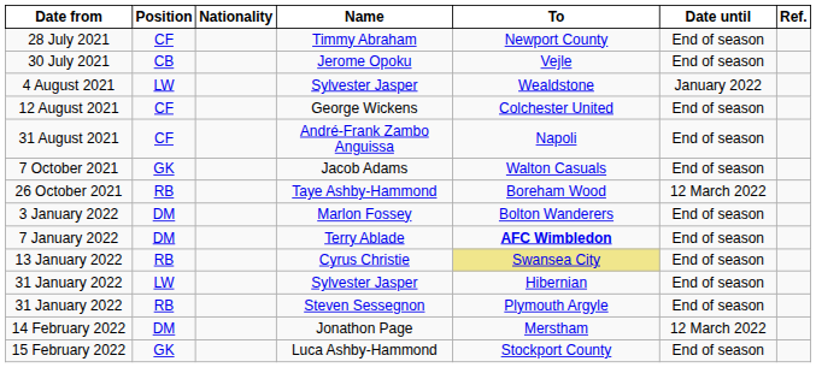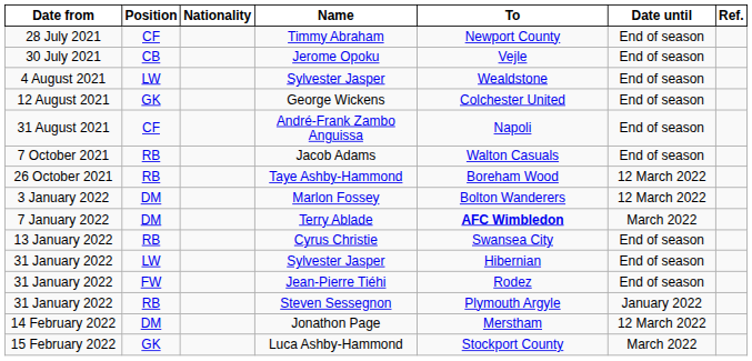4 August 2021 / Sylvester Jasper | Date until: January 2022 -> End of season
George Wickens | Position: CF -> GK
Jacob Adams | Position: GK -> RB
Marlon Fossey | Date until: End of season -> 12 March 2022
Terry Ablade | Date until: End of season -> March 2022
Cyrus Christie | To: khaki background -> no background
+ row: 31 January 2022 | FW | Jean-Pierre Tiéhi | Rodez | End of season
Steven Sessegnon | Date until: End of season -> January 2022
Luca Ashby-Hammond | Date until: End of season -> March 2022
